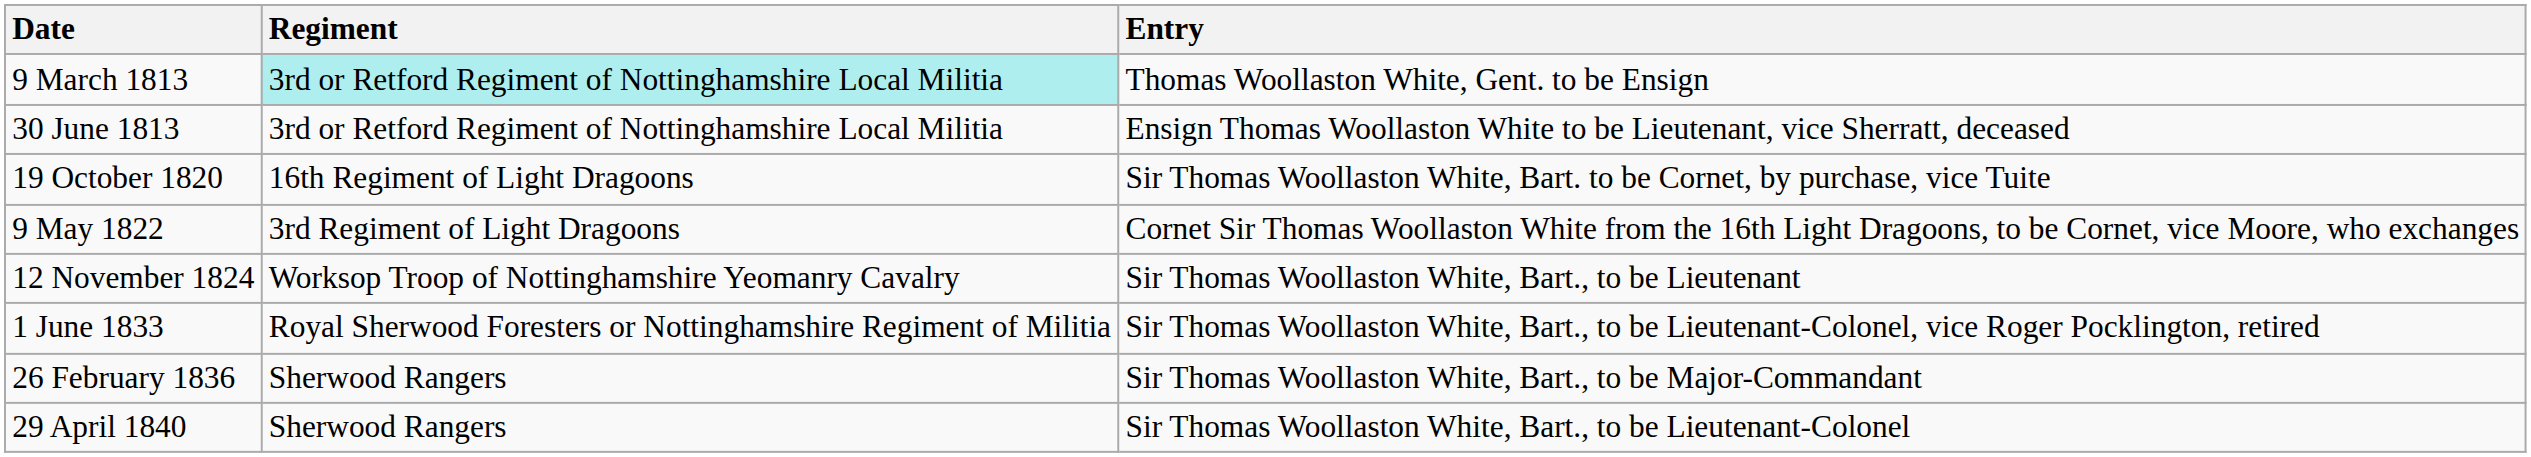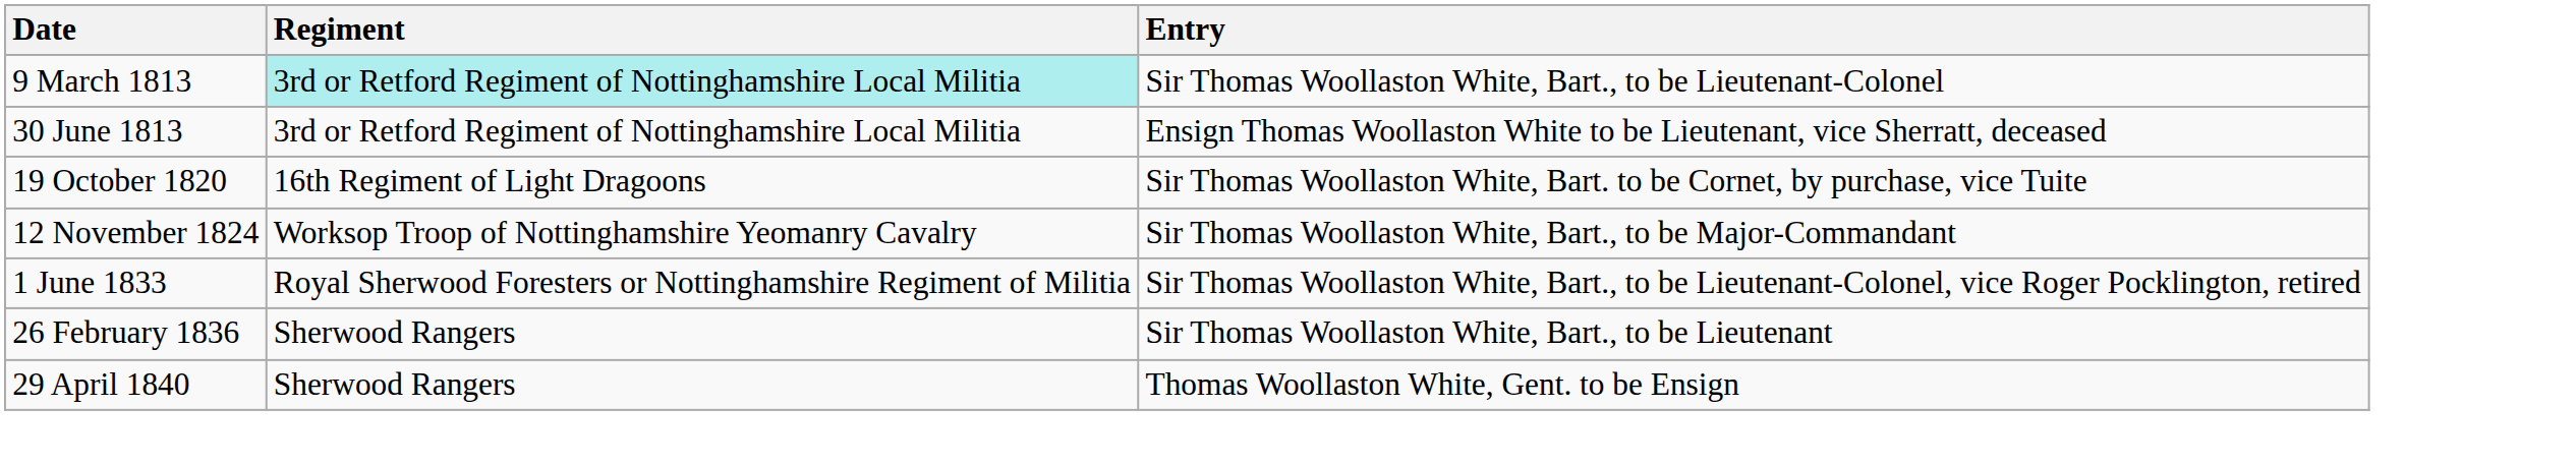9 March 1813 | Entry: Thomas Woollaston White, Gent. to be Ensign -> Sir Thomas Woollaston White, Bart., to be Lieutenant-Colonel
- row: 9 May 1822 | 3rd Regiment of Light Dragoons | Cornet Sir Thomas Woollaston White from the 16th Light Dragoons, to be Cornet, vice Moore, who exchanges
12 November 1824 | Entry: Sir Thomas Woollaston White, Bart., to be Lieutenant -> Sir Thomas Woollaston White, Bart., to be Major-Commandant
26 February 1836 | Entry: Sir Thomas Woollaston White, Bart., to be Major-Commandant -> Sir Thomas Woollaston White, Bart., to be Lieutenant
29 April 1840 | Entry: Sir Thomas Woollaston White, Bart., to be Lieutenant-Colonel -> Thomas Woollaston White, Gent. to be Ensign
